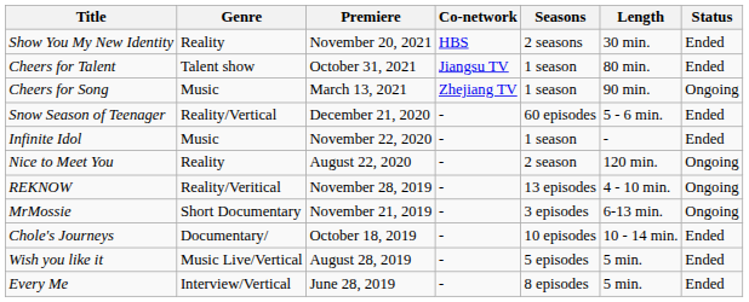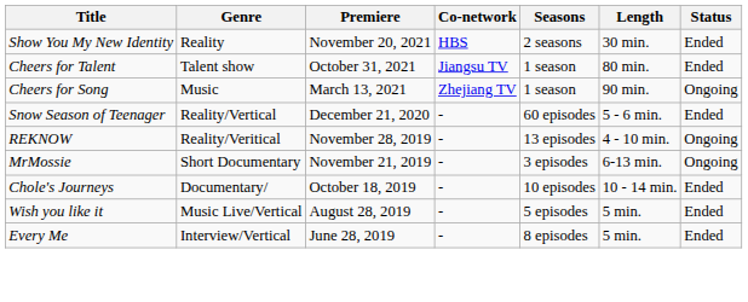- row: Infinite Idol | Music | November 22, 2020 | - | 1 season | - | Ended
- row: Nice to Meet You | Reality | August 22, 2020 | - | 2 season | 120 min. | Ongoing
